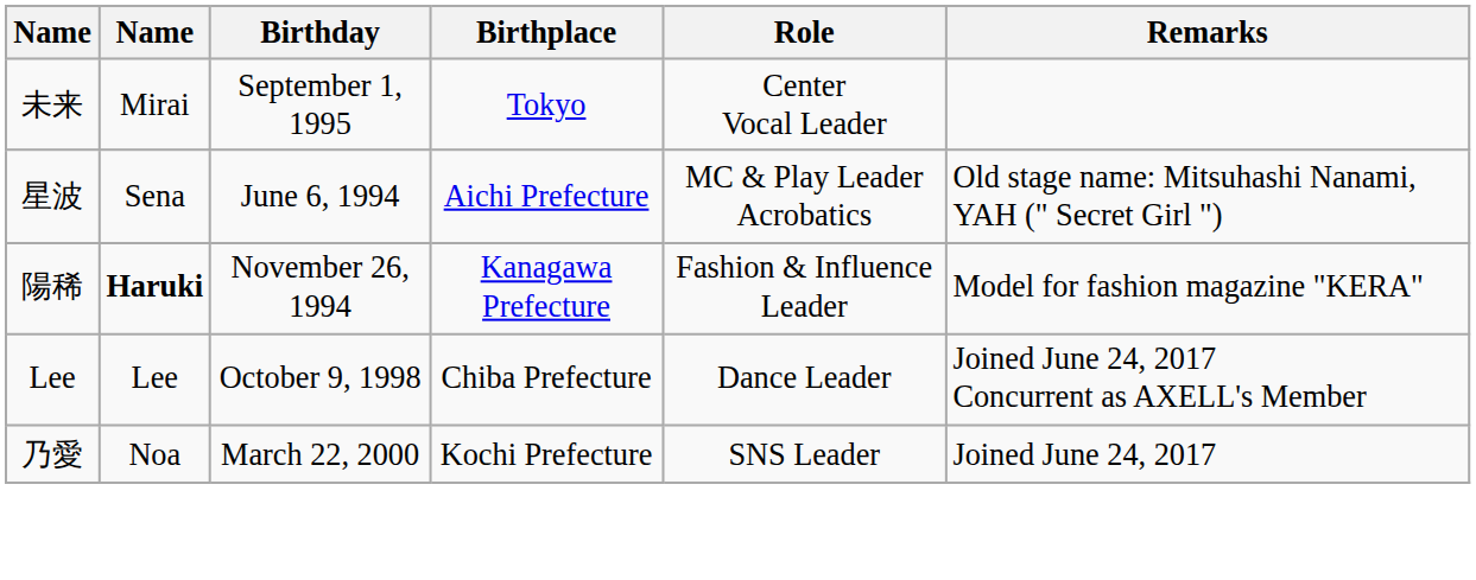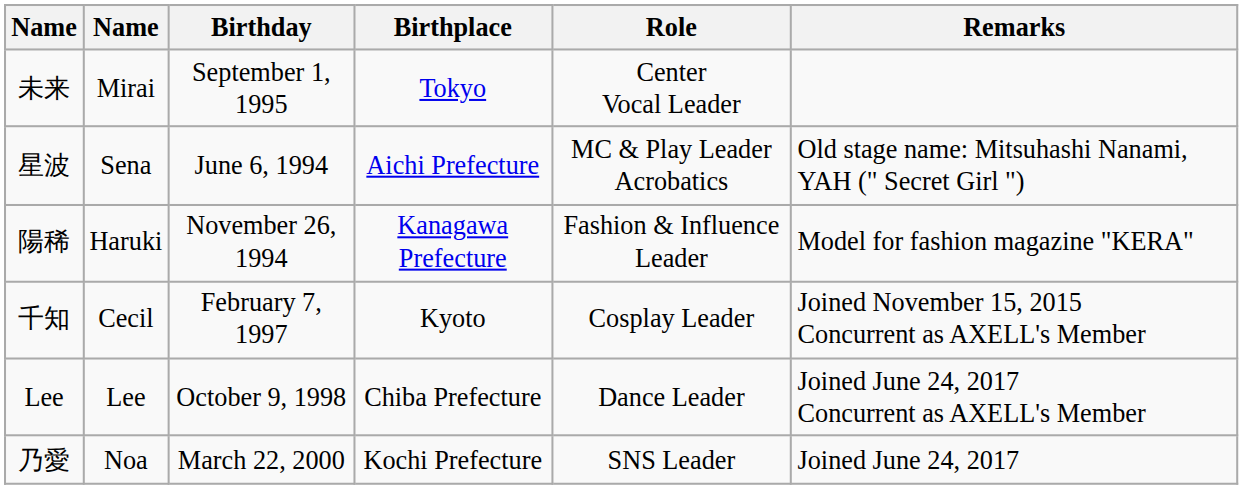陽稀 | column 2: bold -> normal
+ row: 千知 | Cecil | February 7, 1997 | Kyoto | Cosplay Leader | Joined November 15, 2015 Concurrent as AXELL's Member
